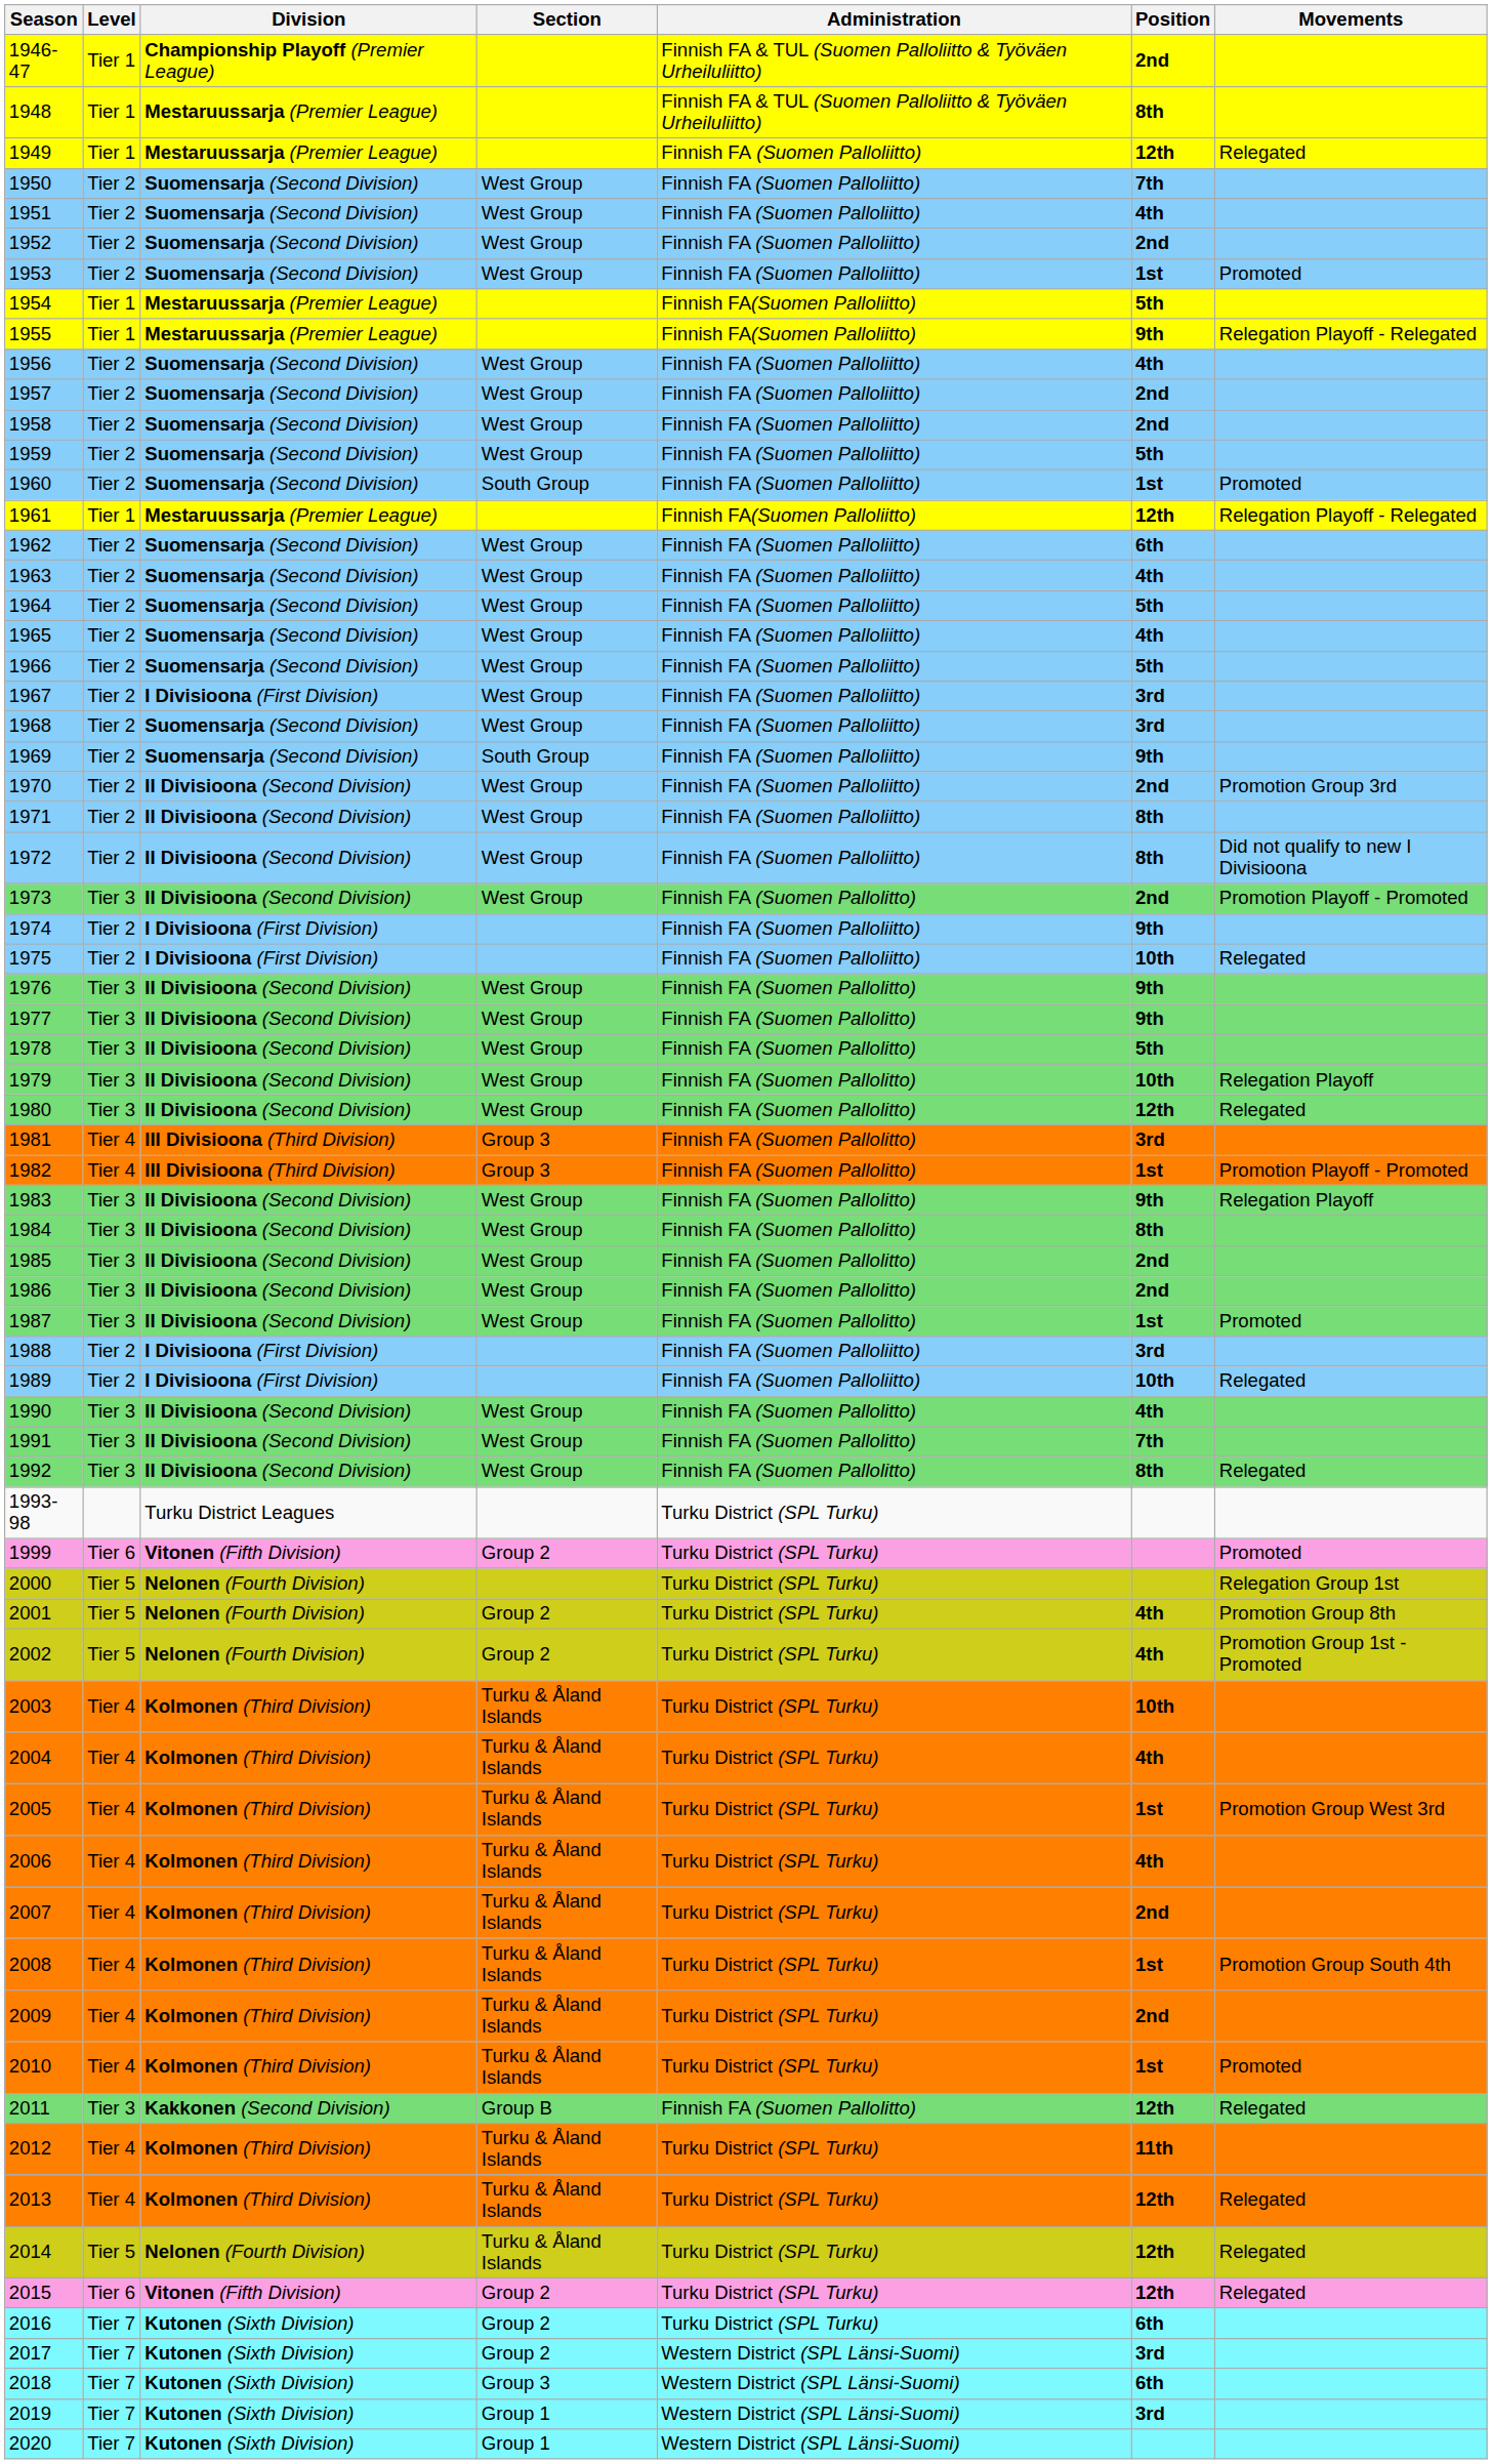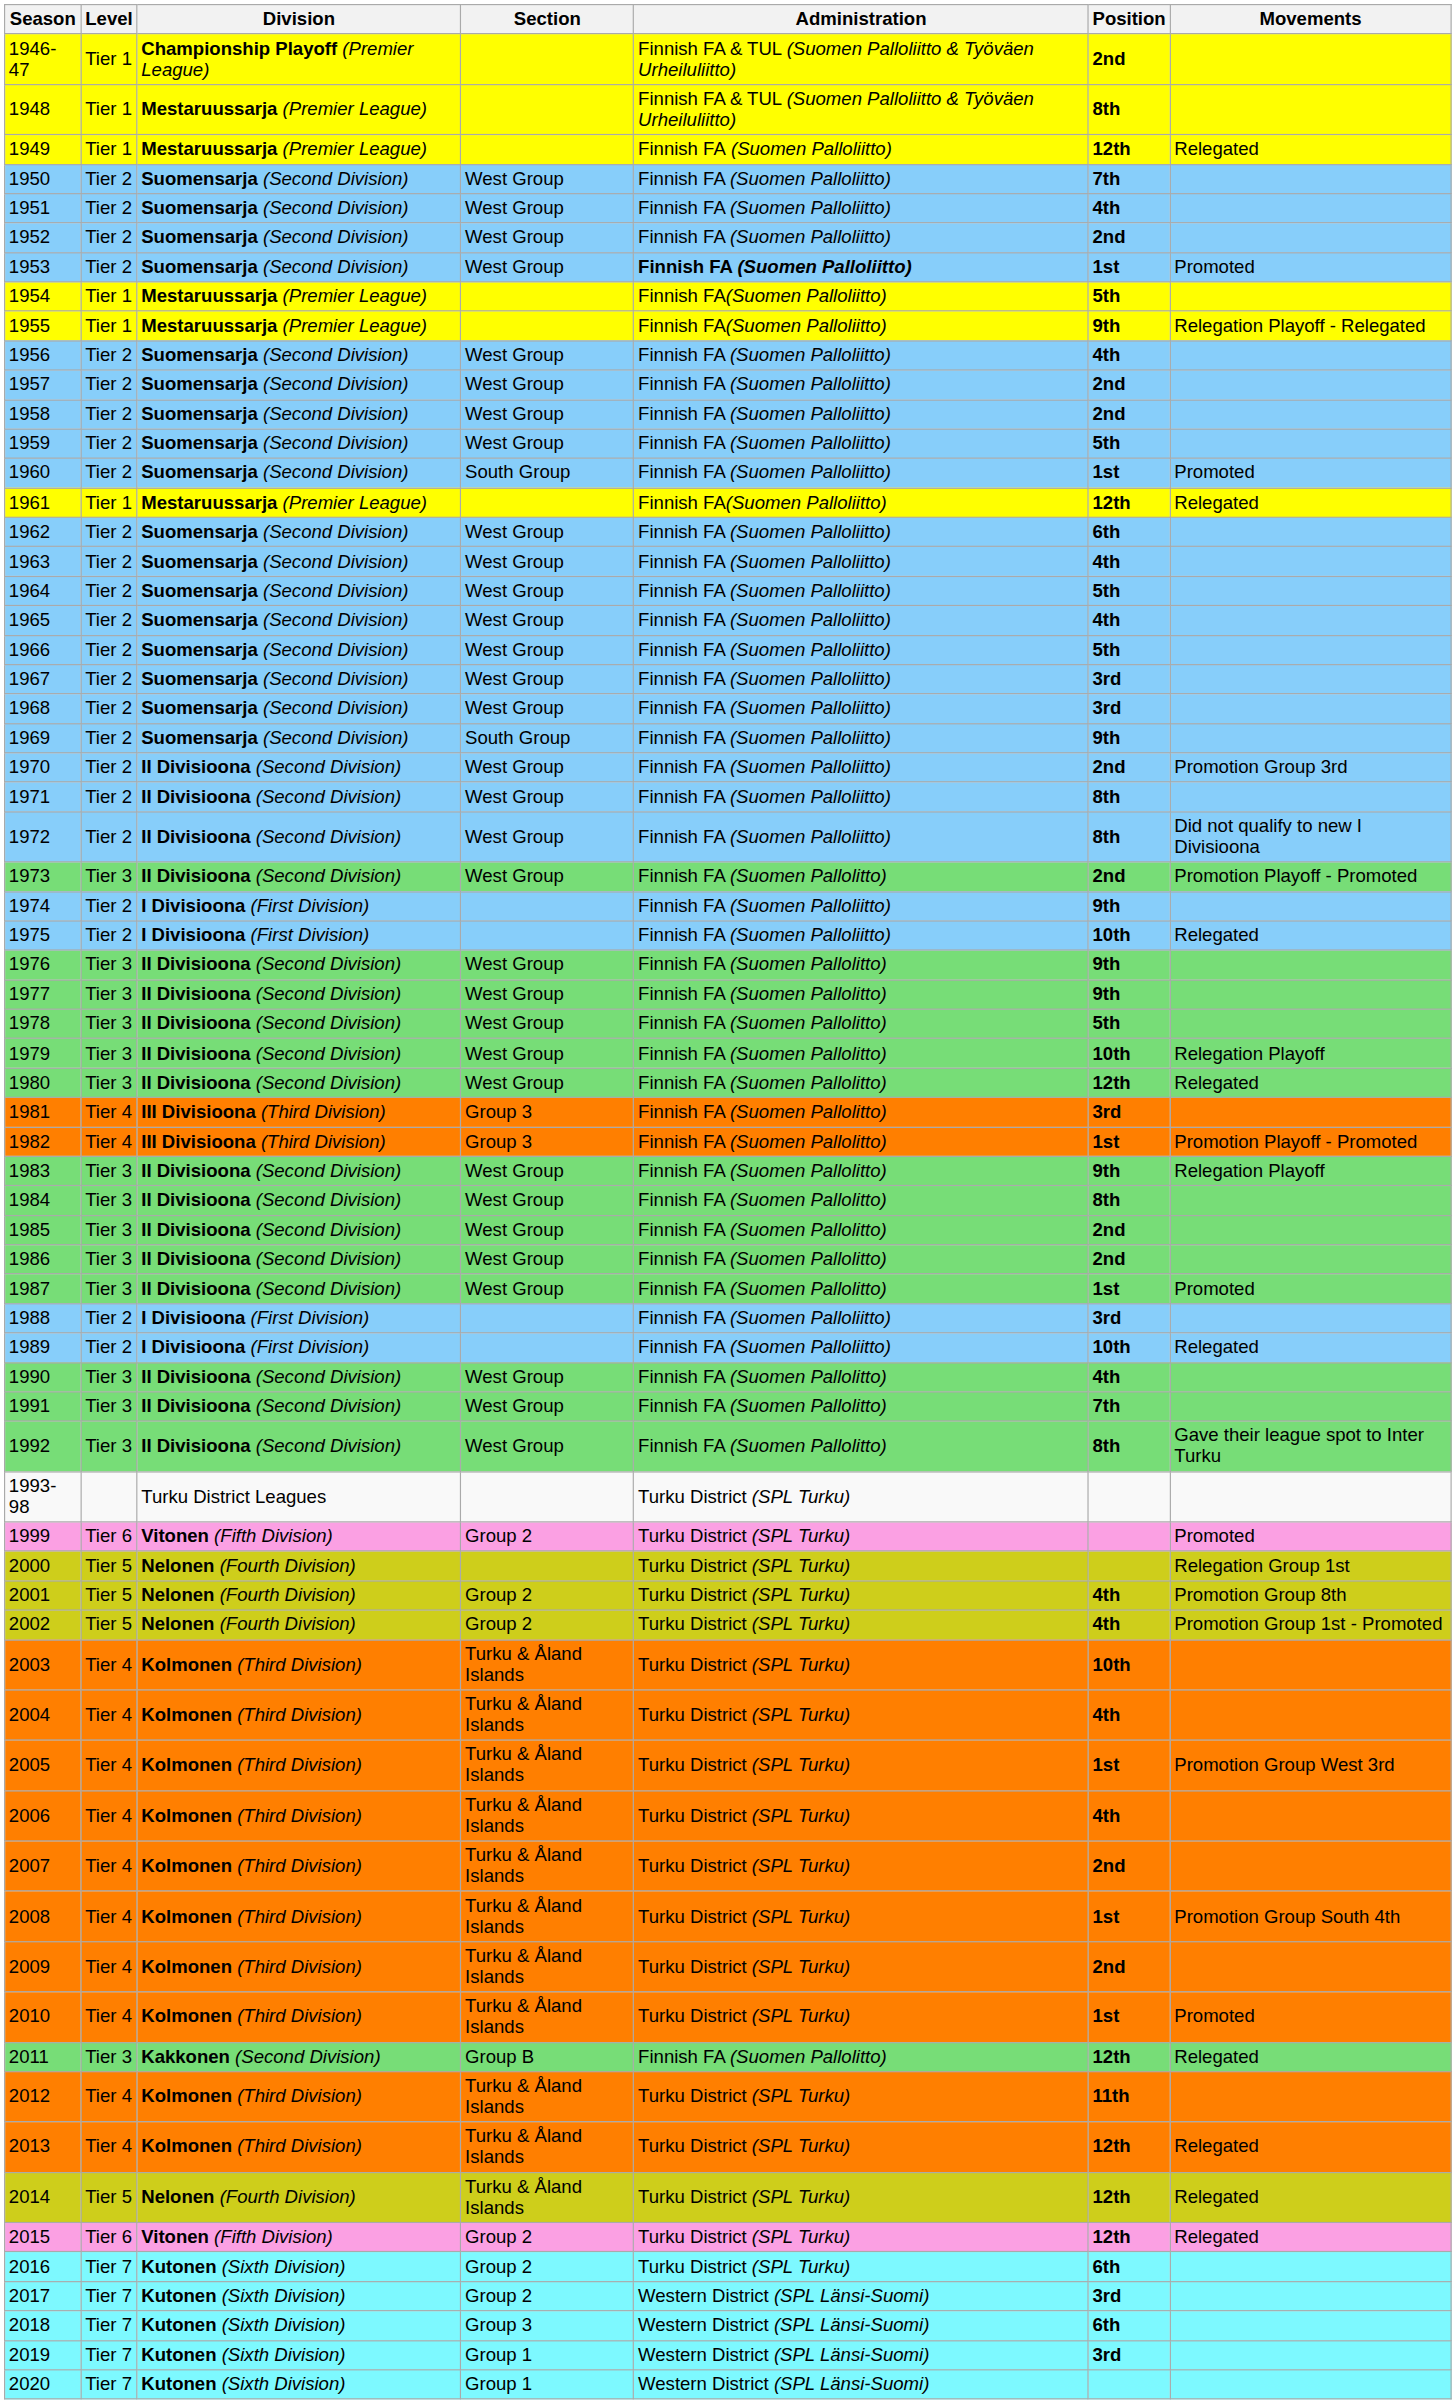1953 | Administration: normal -> bold
1961 | Movements: Relegation Playoff - Relegated -> Relegated
1967 | Division: I Divisioona (First Division) -> Suomensarja (Second Division)
1992 | Movements: Relegated -> Gave their league spot to Inter Turku
